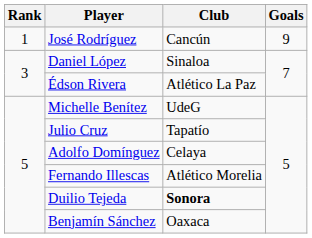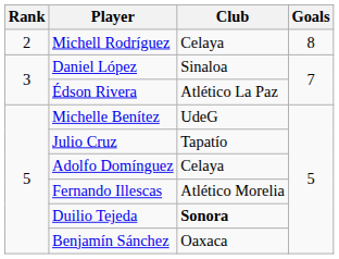- row: 1 | José Rodríguez | Cancún | 9
+ row: 2 | Michell Rodríguez | Celaya | 8
